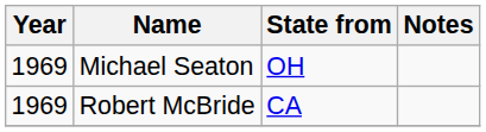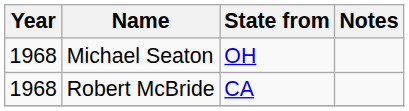Michael Seaton | Year: 1969 -> 1968
Robert McBride | Year: 1969 -> 1968
